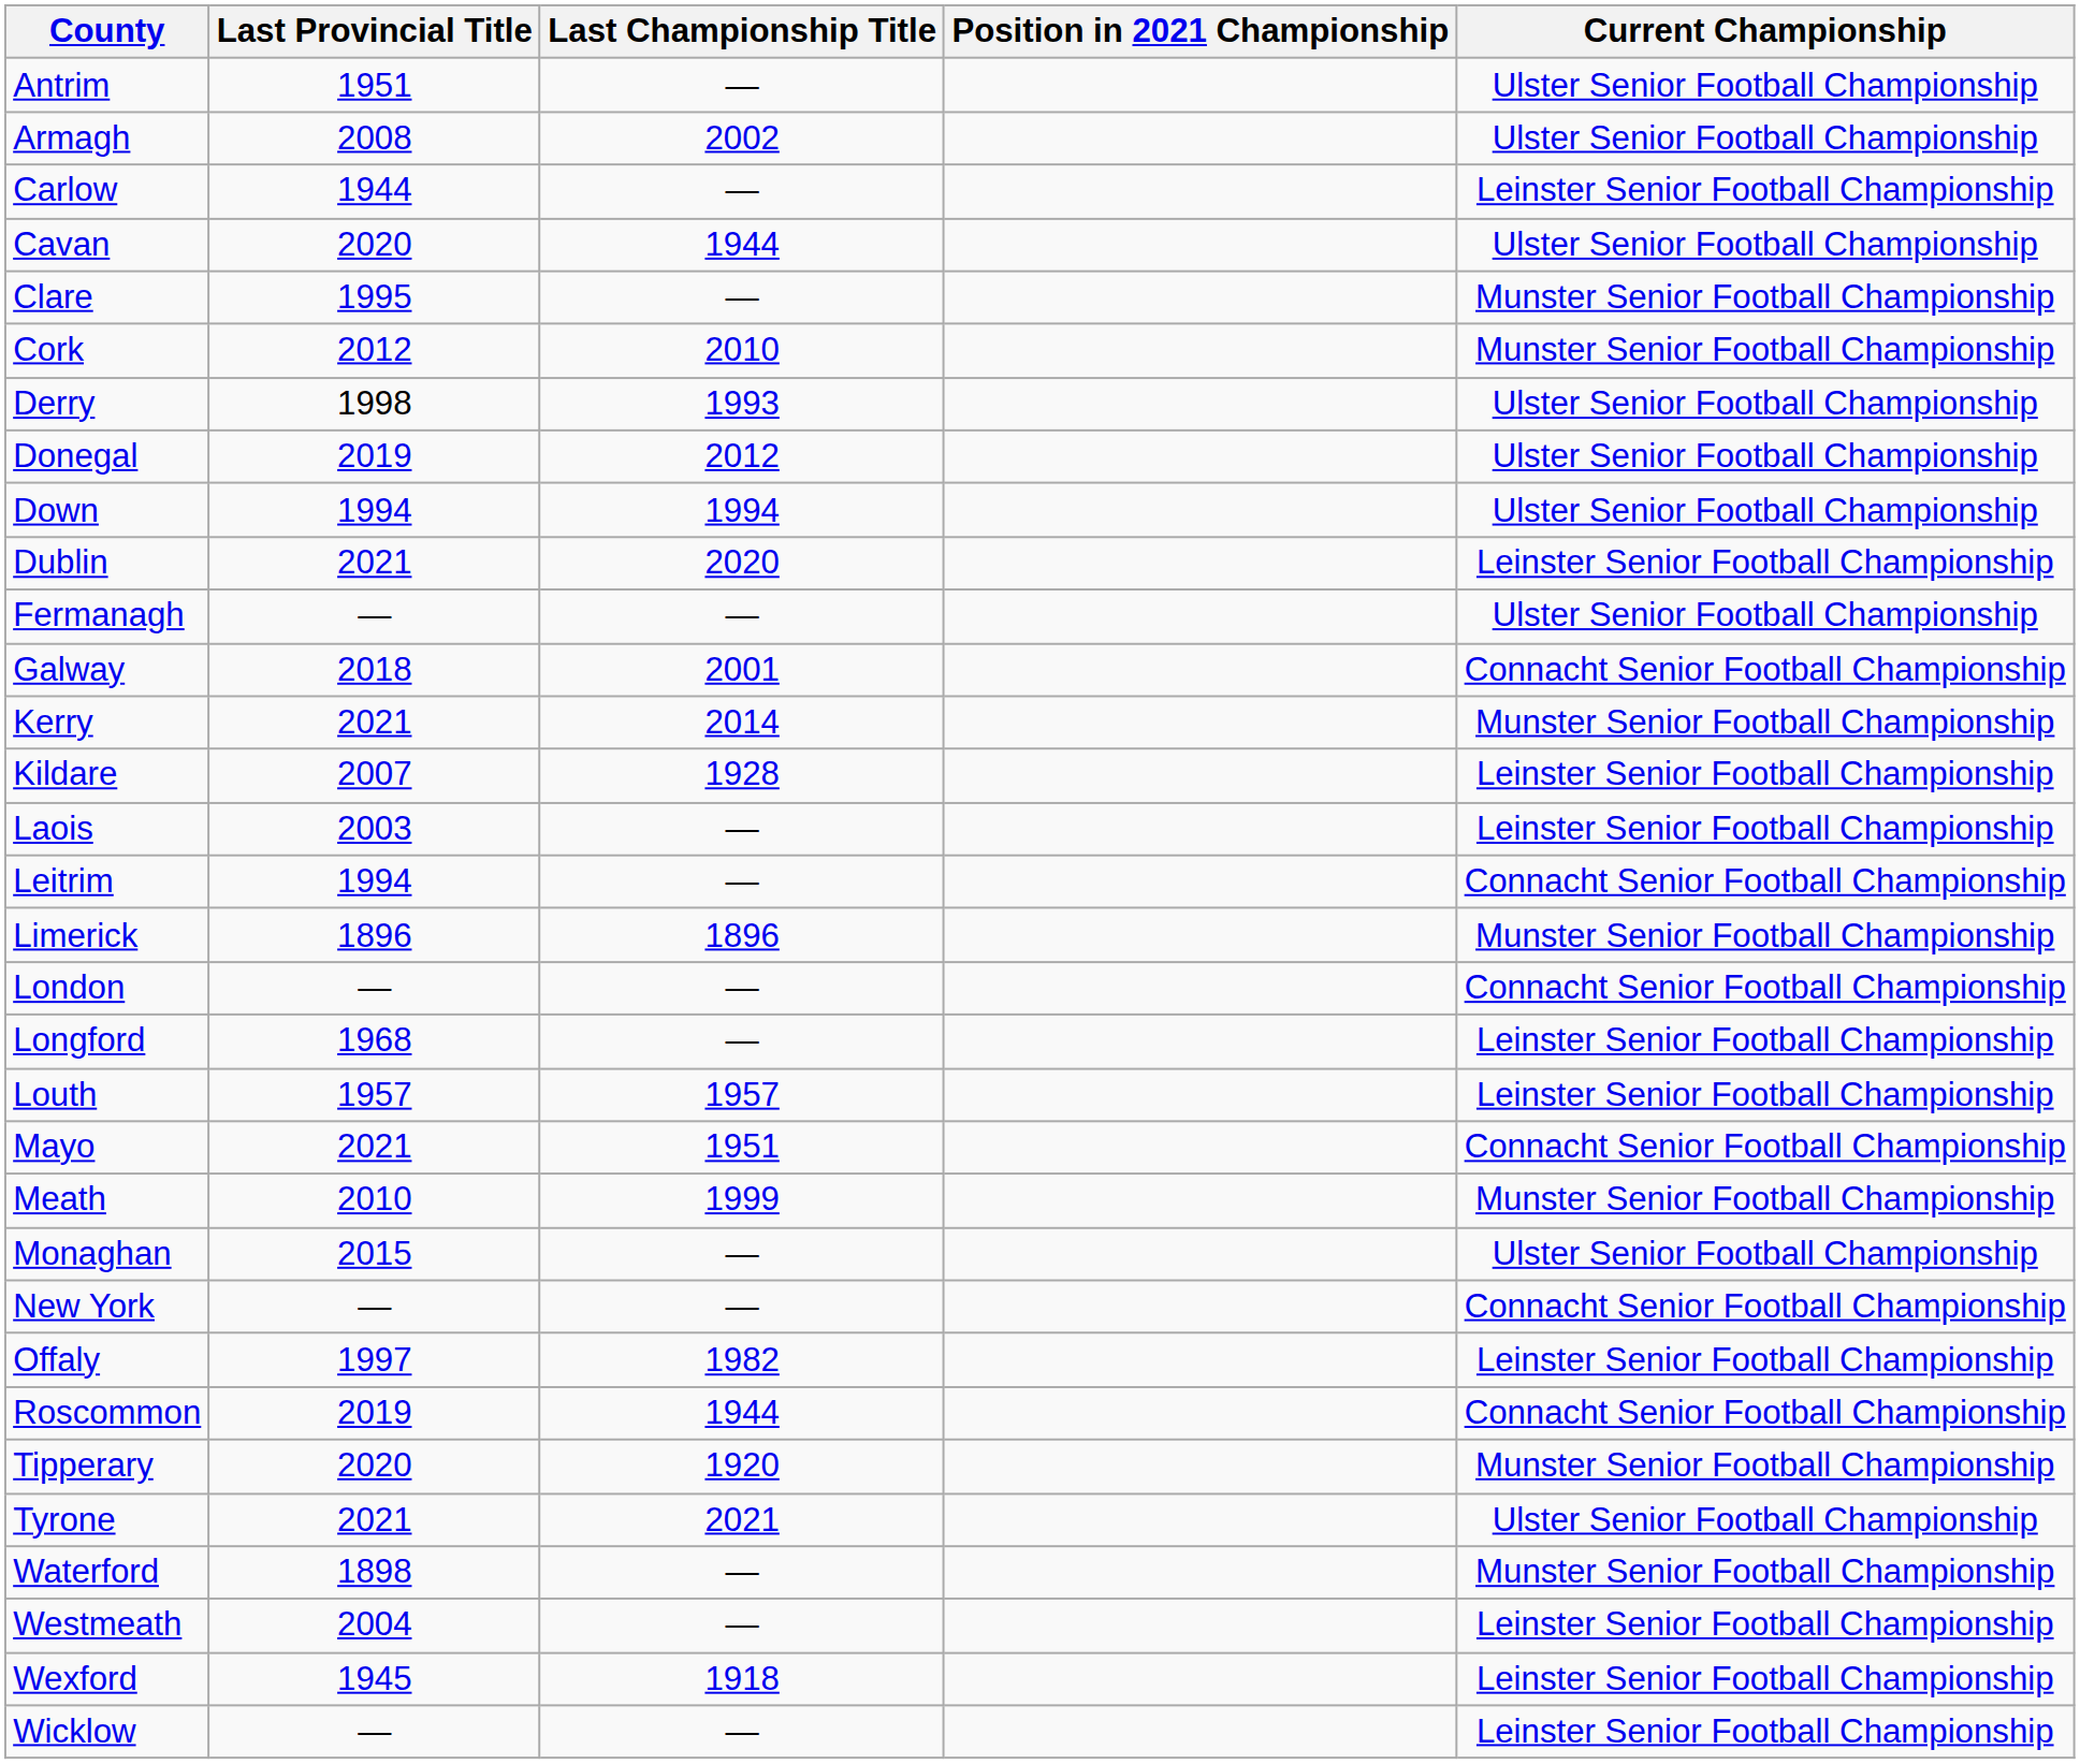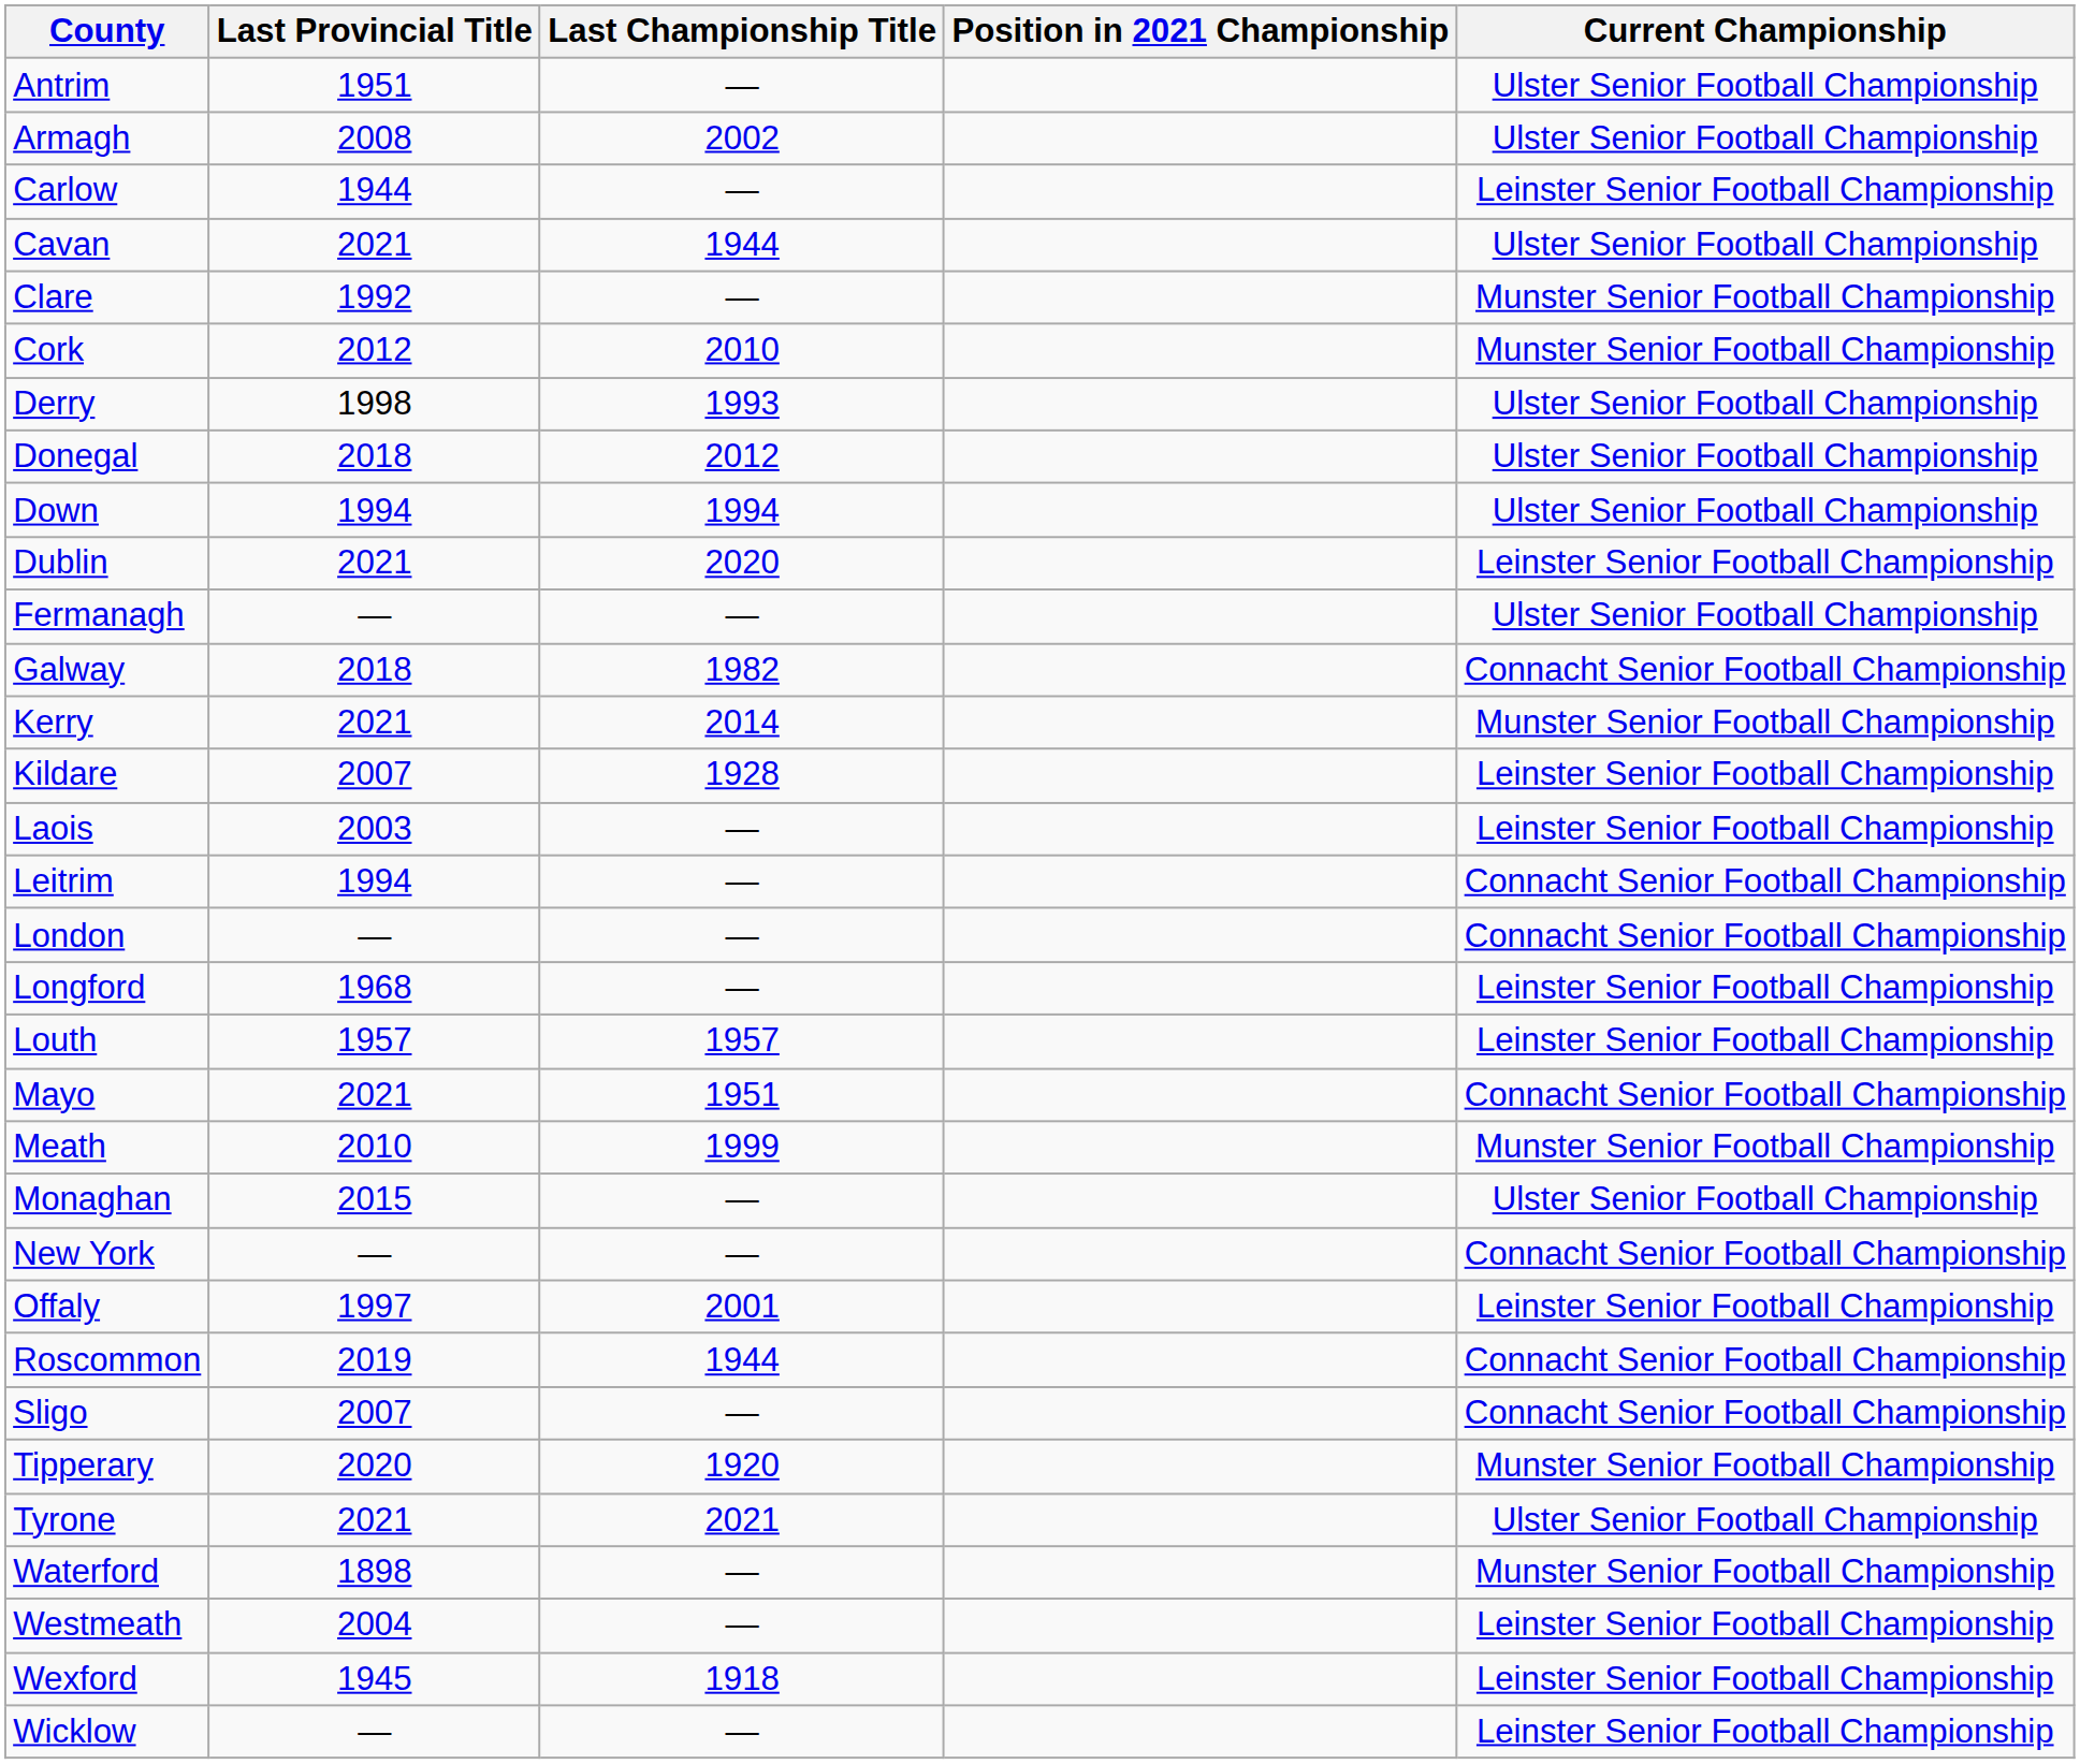Cavan | Last Provincial Title: 2020 -> 2021
Clare | Last Provincial Title: 1995 -> 1992
Donegal | Last Provincial Title: 2019 -> 2018
Galway | Last Championship Title: 2001 -> 1982
- row: Limerick | 1896 | 1896 | Munster Senior Football Championship
Offaly | Last Championship Title: 1982 -> 2001
+ row: Sligo | 2007 | — | Connacht Senior Football Championship
